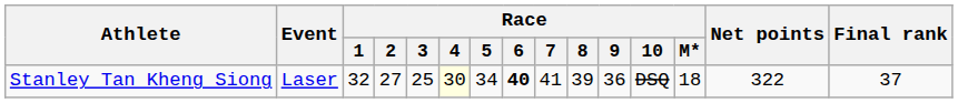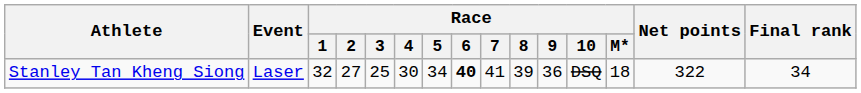Stanley Tan Kheng Siong | Race / 4: lightyellow background -> no background
Stanley Tan Kheng Siong | Final rank: 37 -> 34
